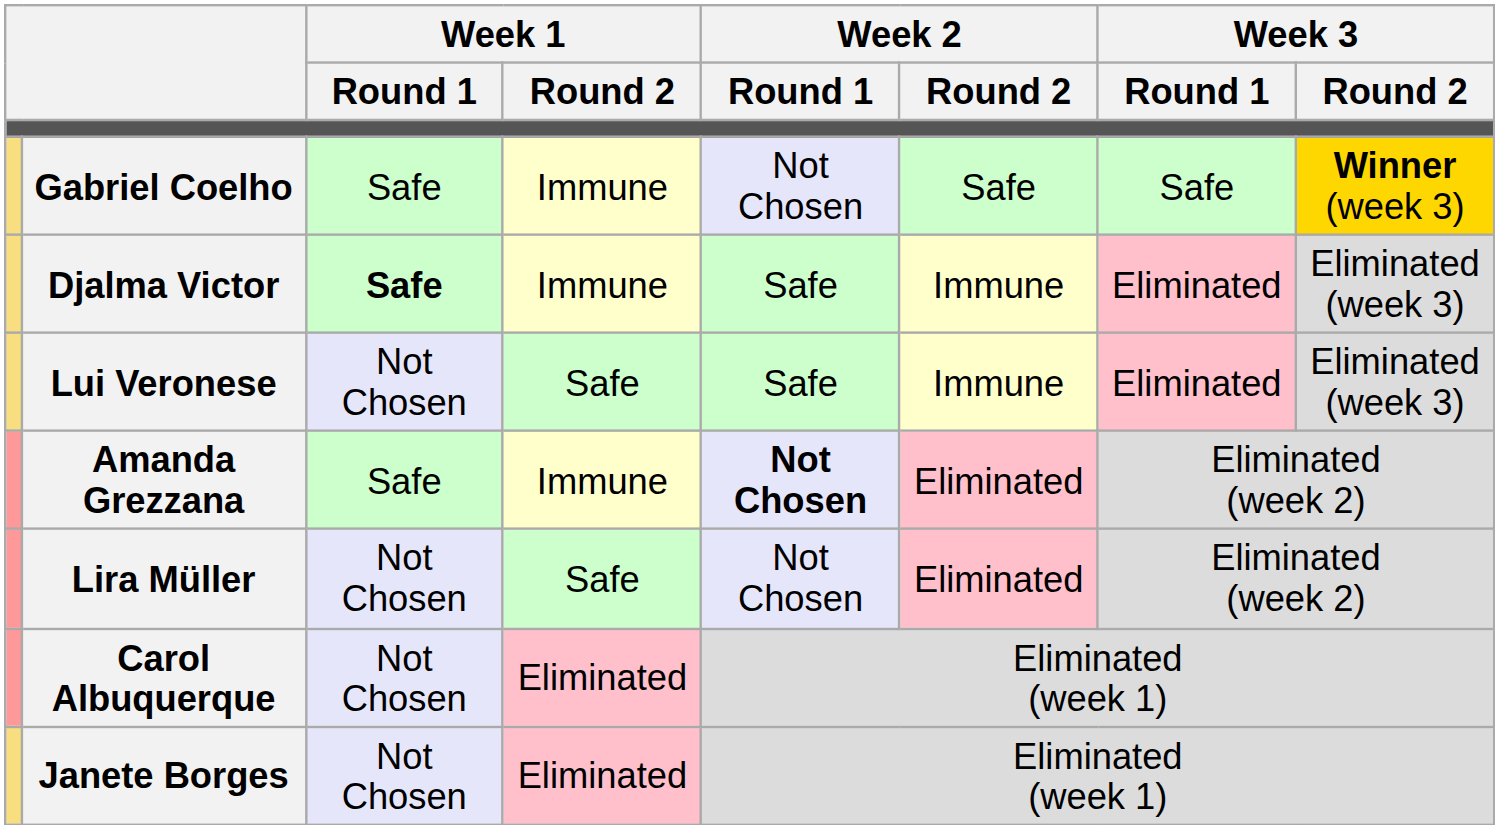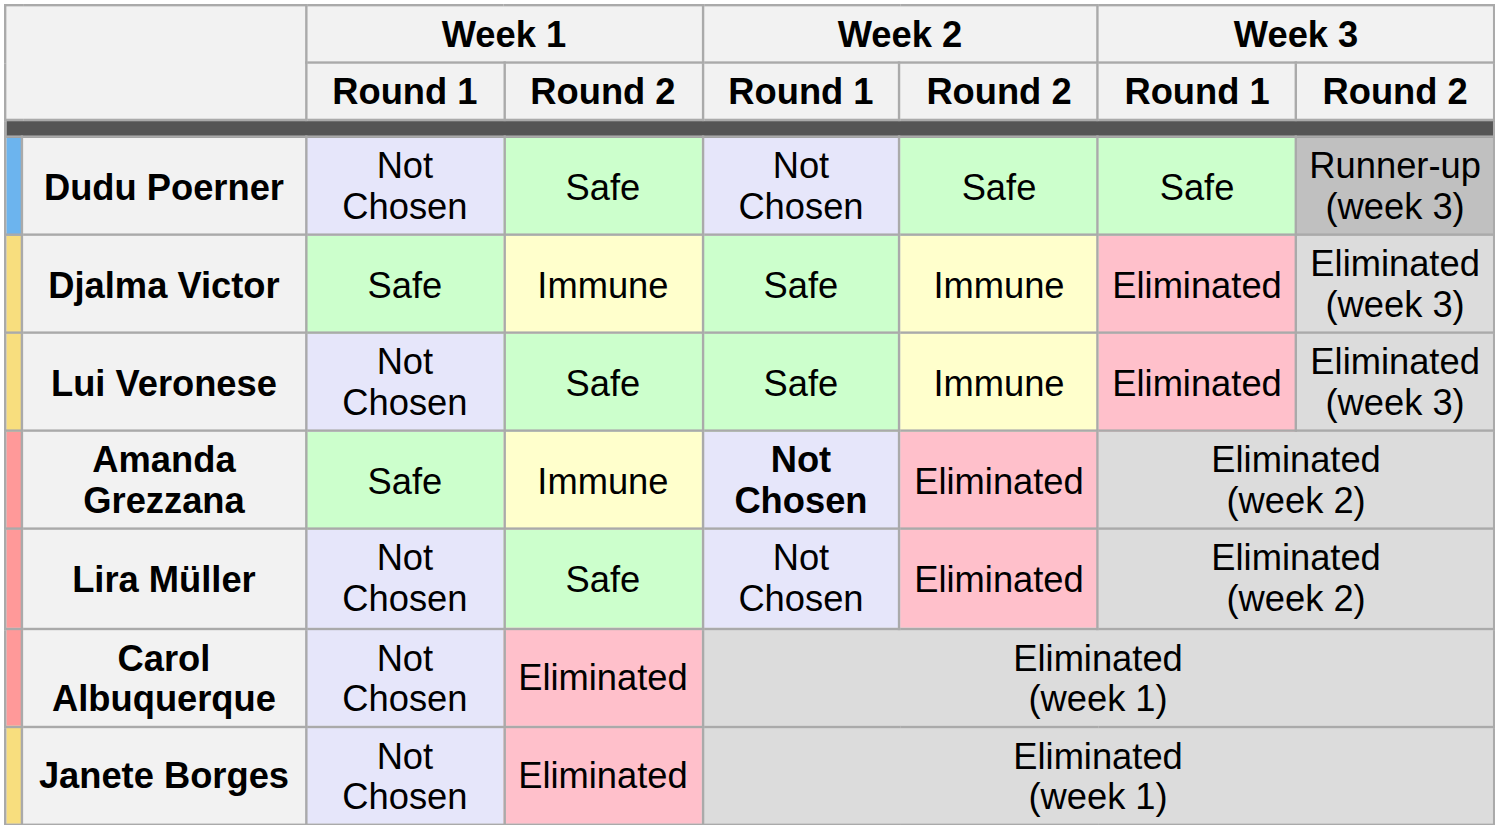- row: Gabriel Coelho | Safe | Immune | Not Chosen | Safe | Safe | Winner (week 3)
+ row: Dudu Poerner | Not Chosen | Safe | Not Chosen | Safe | Safe | Runner-up (week 3)
Djalma Victor | Week 1 / Round 1: bold -> normal
